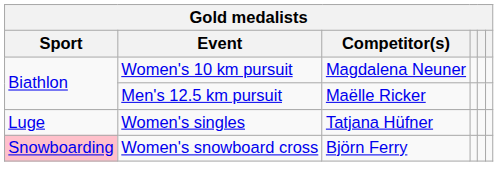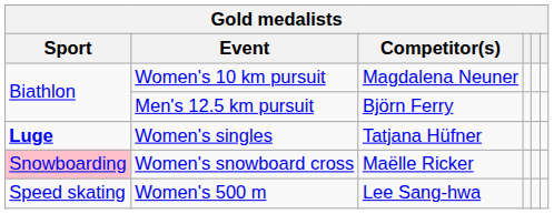Men's 12.5 km pursuit | Competitor(s): Maëlle Ricker -> Björn Ferry
Women's singles | Sport: normal -> bold
Women's snowboard cross | Competitor(s): Björn Ferry -> Maëlle Ricker
+ row: Speed skating | Women's 500 m | Lee Sang-hwa
